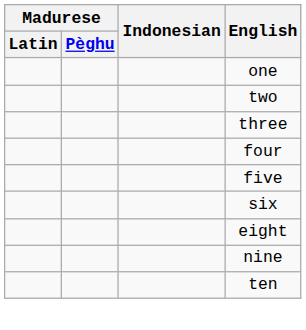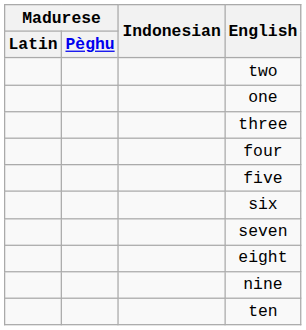rows swapped: one <-> two
+ row: seven
